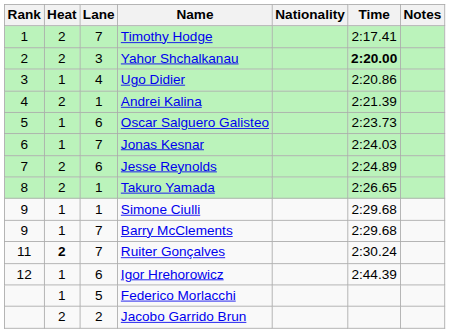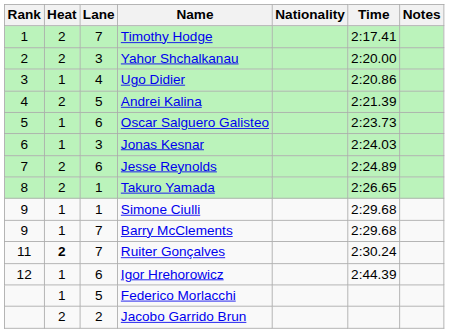Yahor Shchalkanau | Time: bold -> normal
Andrei Kalina | Lane: 1 -> 5
Jonas Kesnar | Lane: 7 -> 3
